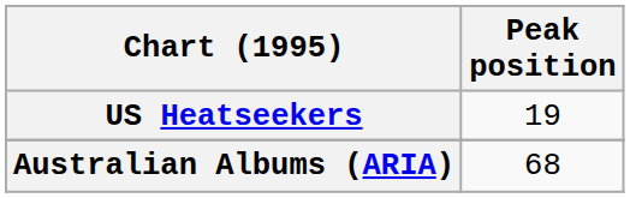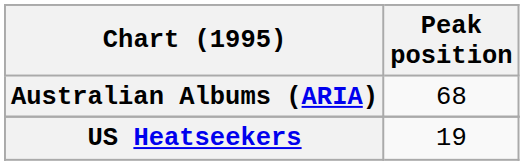rows swapped: Australian Albums (ARIA) <-> US Heatseekers
